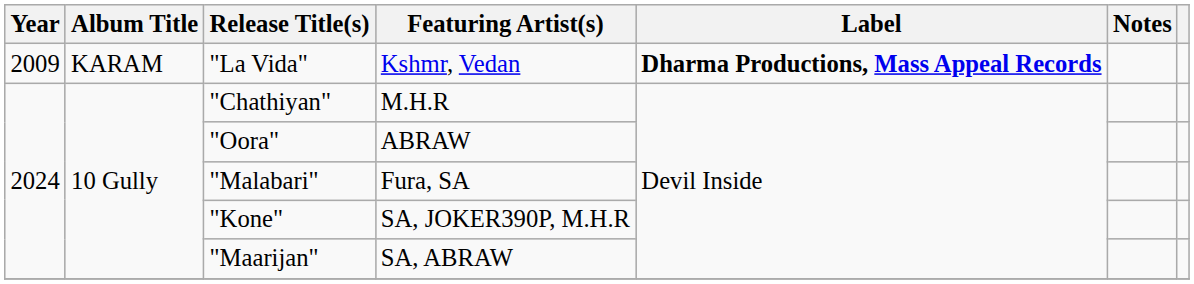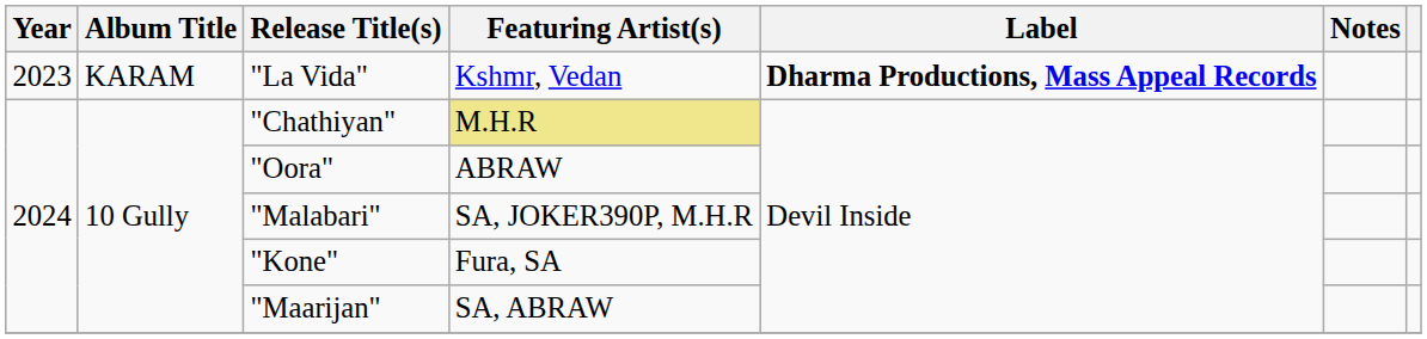"La Vida" | Year: 2009 -> 2023
"Chathiyan" | Featuring Artist(s): no background -> khaki background
"Malabari" | Featuring Artist(s): Fura, SA -> SA, JOKER390P, M.H.R
"Kone" | Featuring Artist(s): SA, JOKER390P, M.H.R -> Fura, SA
